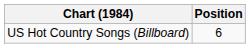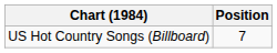US Hot Country Songs (Billboard) | Position: 6 -> 7
